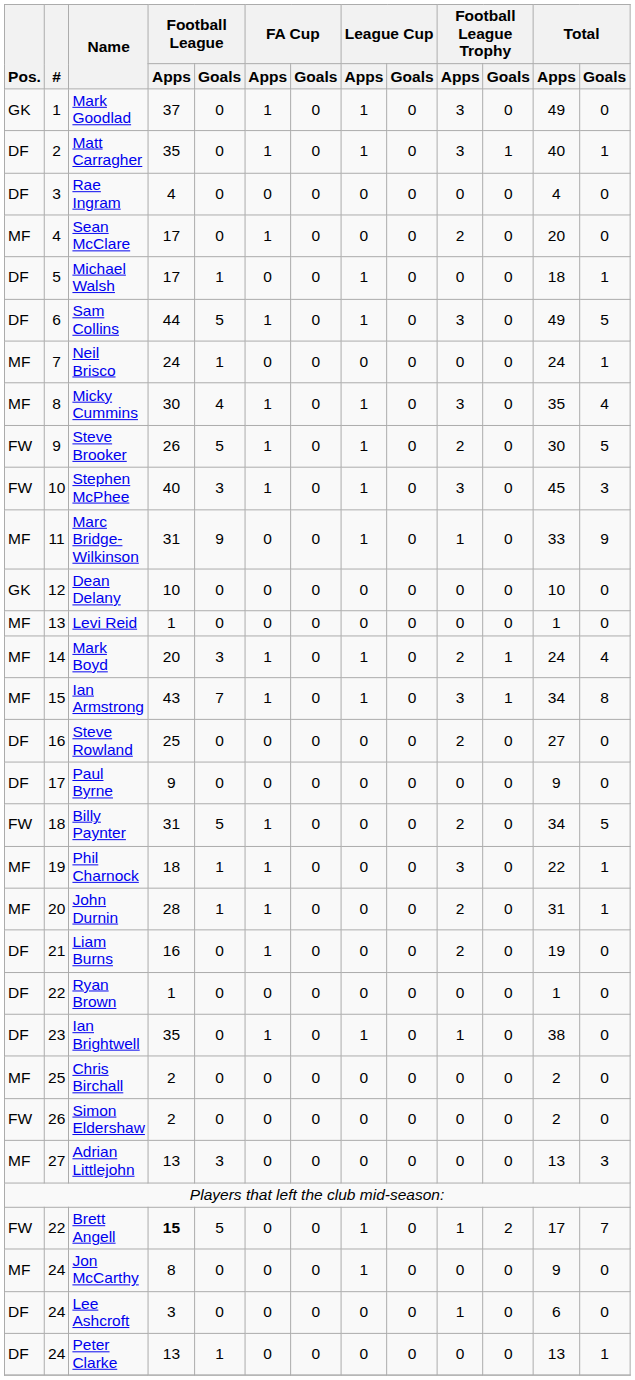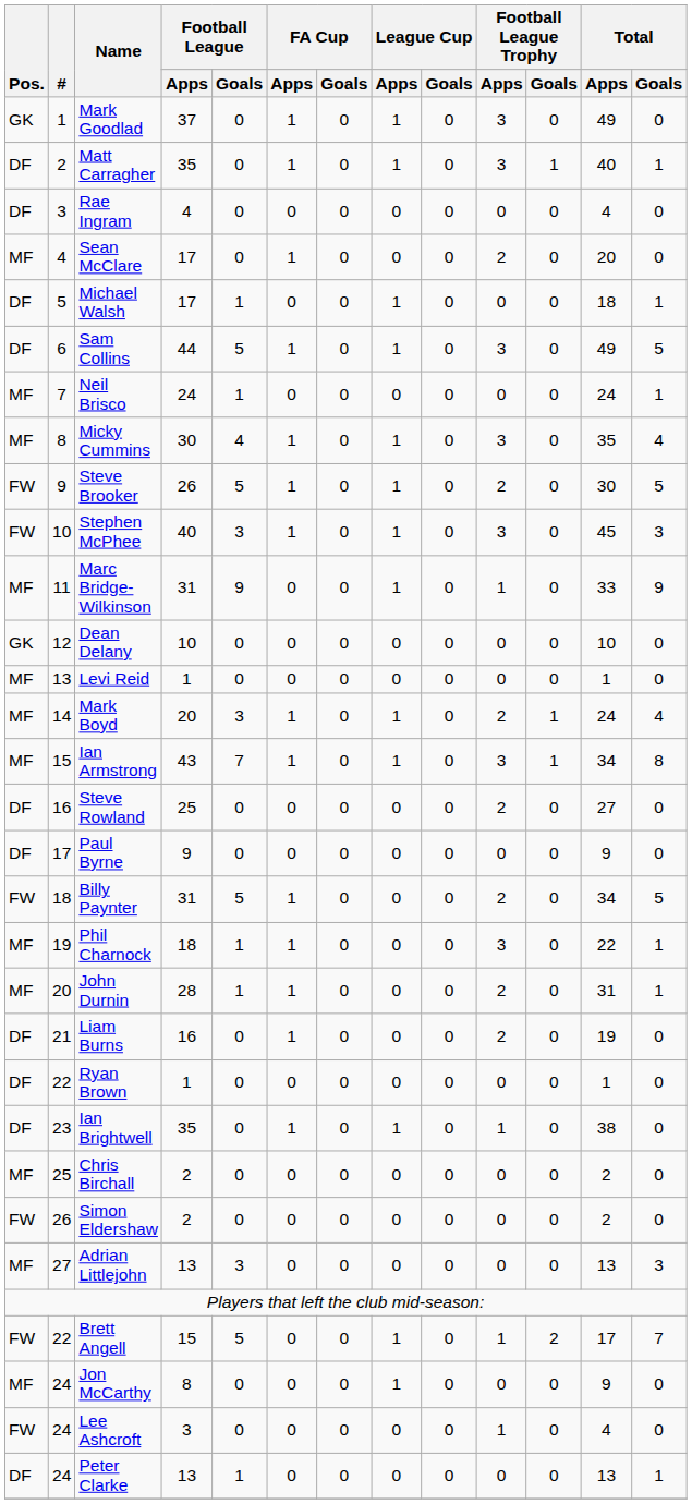Brett Angell | Football League / Apps: bold -> normal
Lee Ashcroft | Pos.: DF -> FW
Lee Ashcroft | Total / Apps: 6 -> 4
